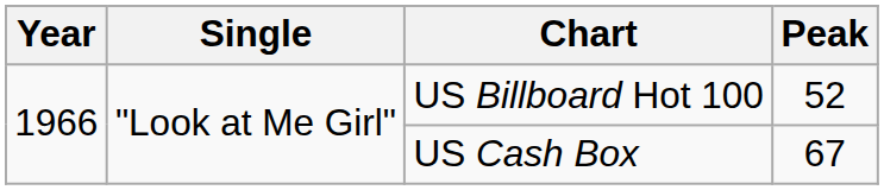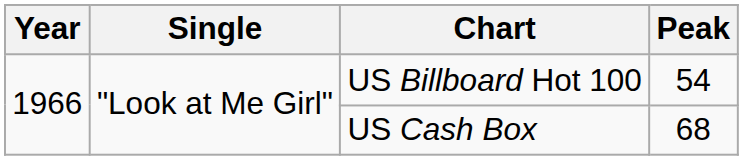US Billboard Hot 100 | Peak: 52 -> 54
US Cash Box | Peak: 67 -> 68
